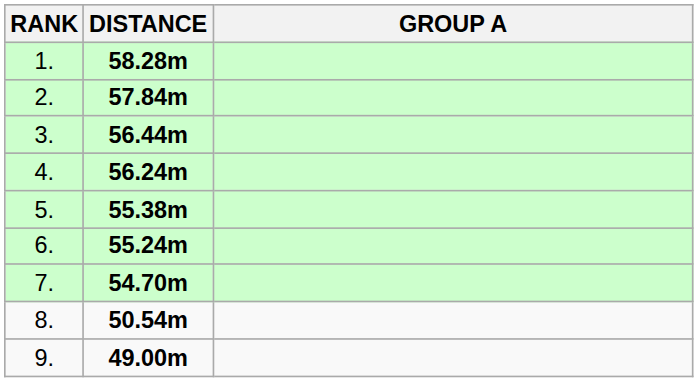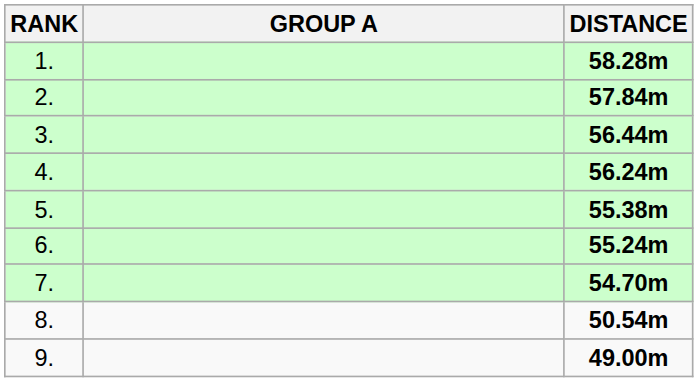columns swapped: GROUP A <-> DISTANCE
